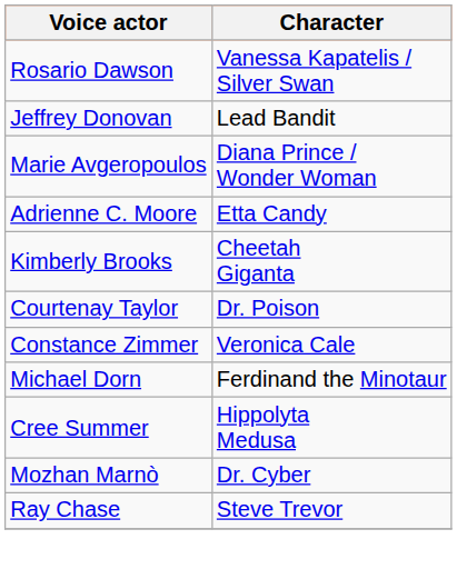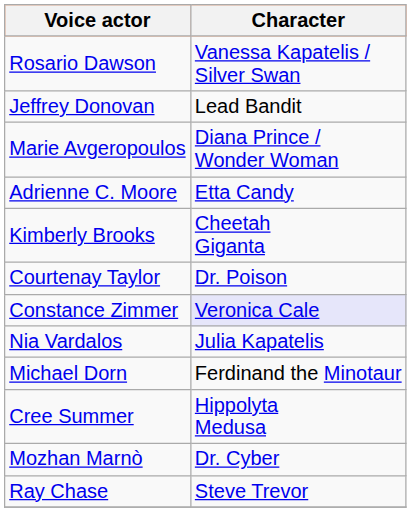Constance Zimmer | Character: no background -> lavender background
+ row: Nia Vardalos | Julia Kapatelis
